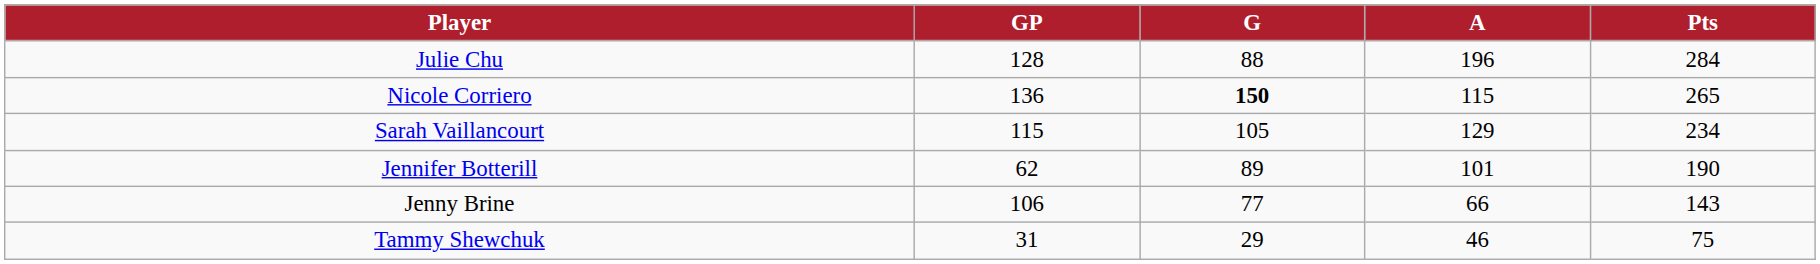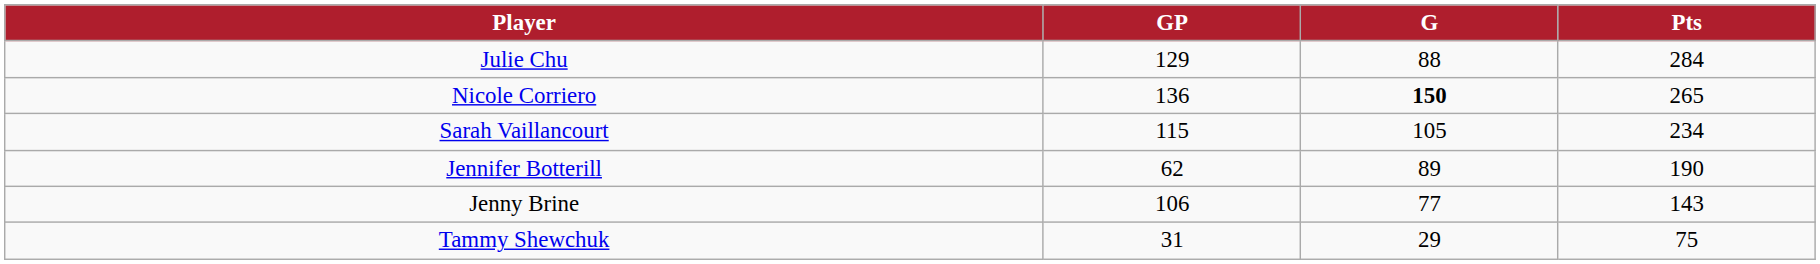- column: A | 196 | 115 | 129 | 101 | 66 | 46
Julie Chu | GP: 128 -> 129
